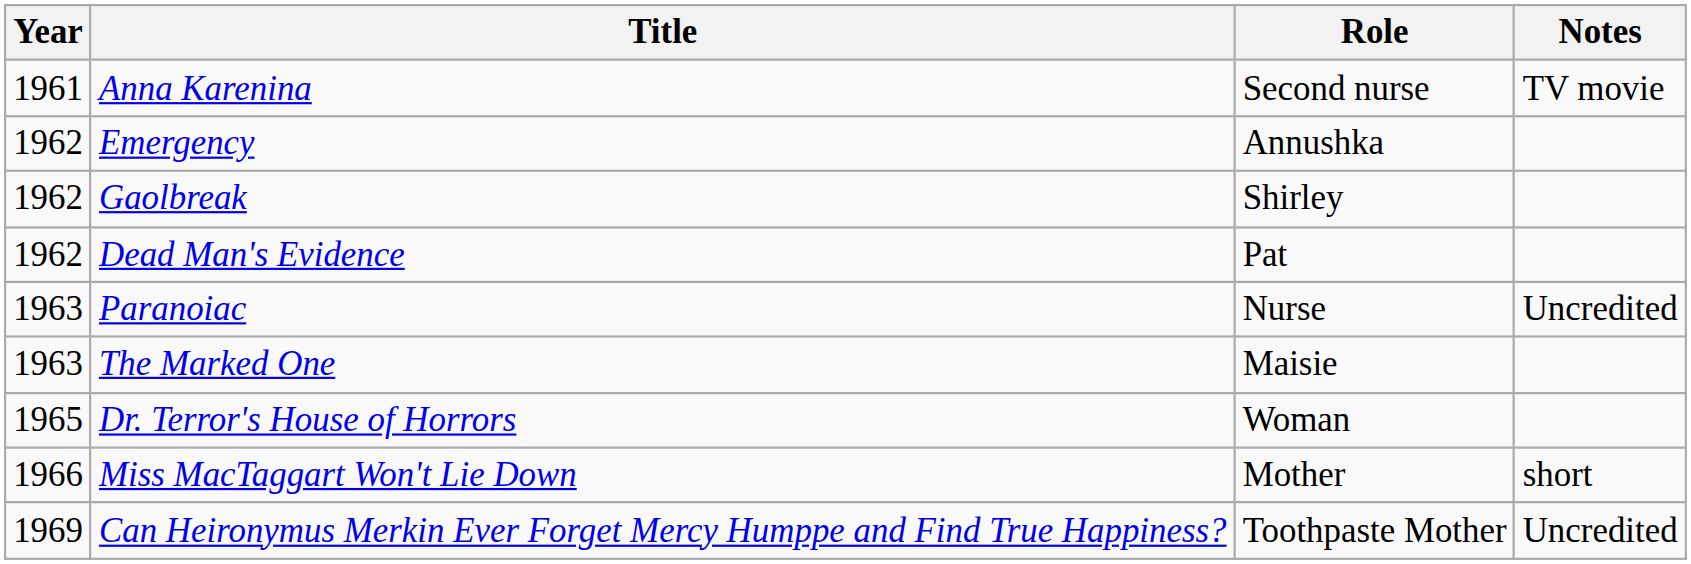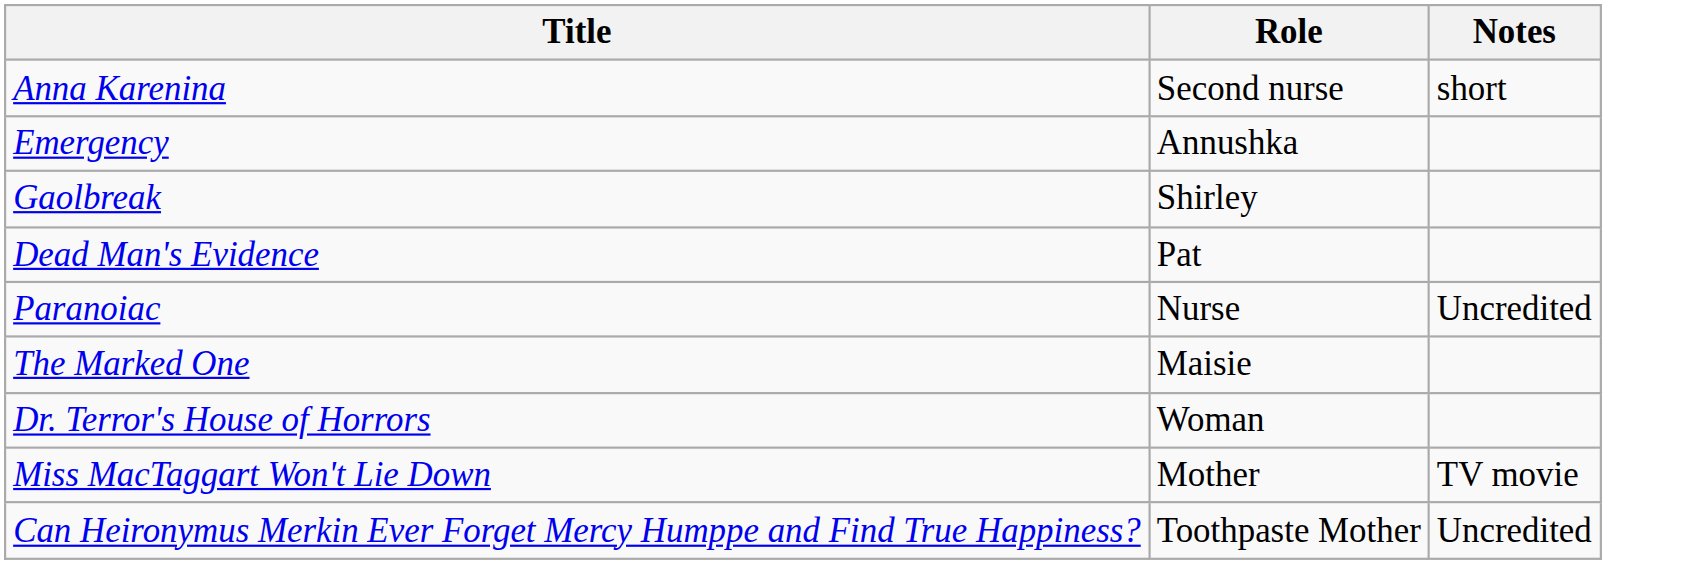- column: Year | 1961 | 1962 | 1962 | 1962 | 1963 | 1963 | 1965 | 1966 | 1969
Anna Karenina | Notes: TV movie -> short
Miss MacTaggart Won't Lie Down | Notes: short -> TV movie
